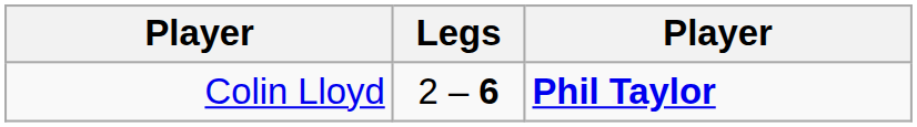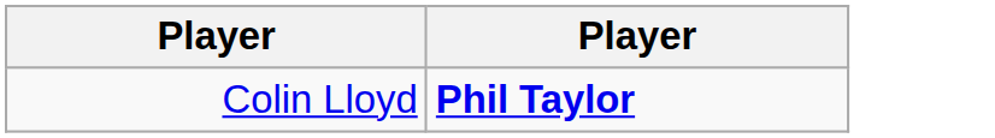- column: Legs | 2 – 6
